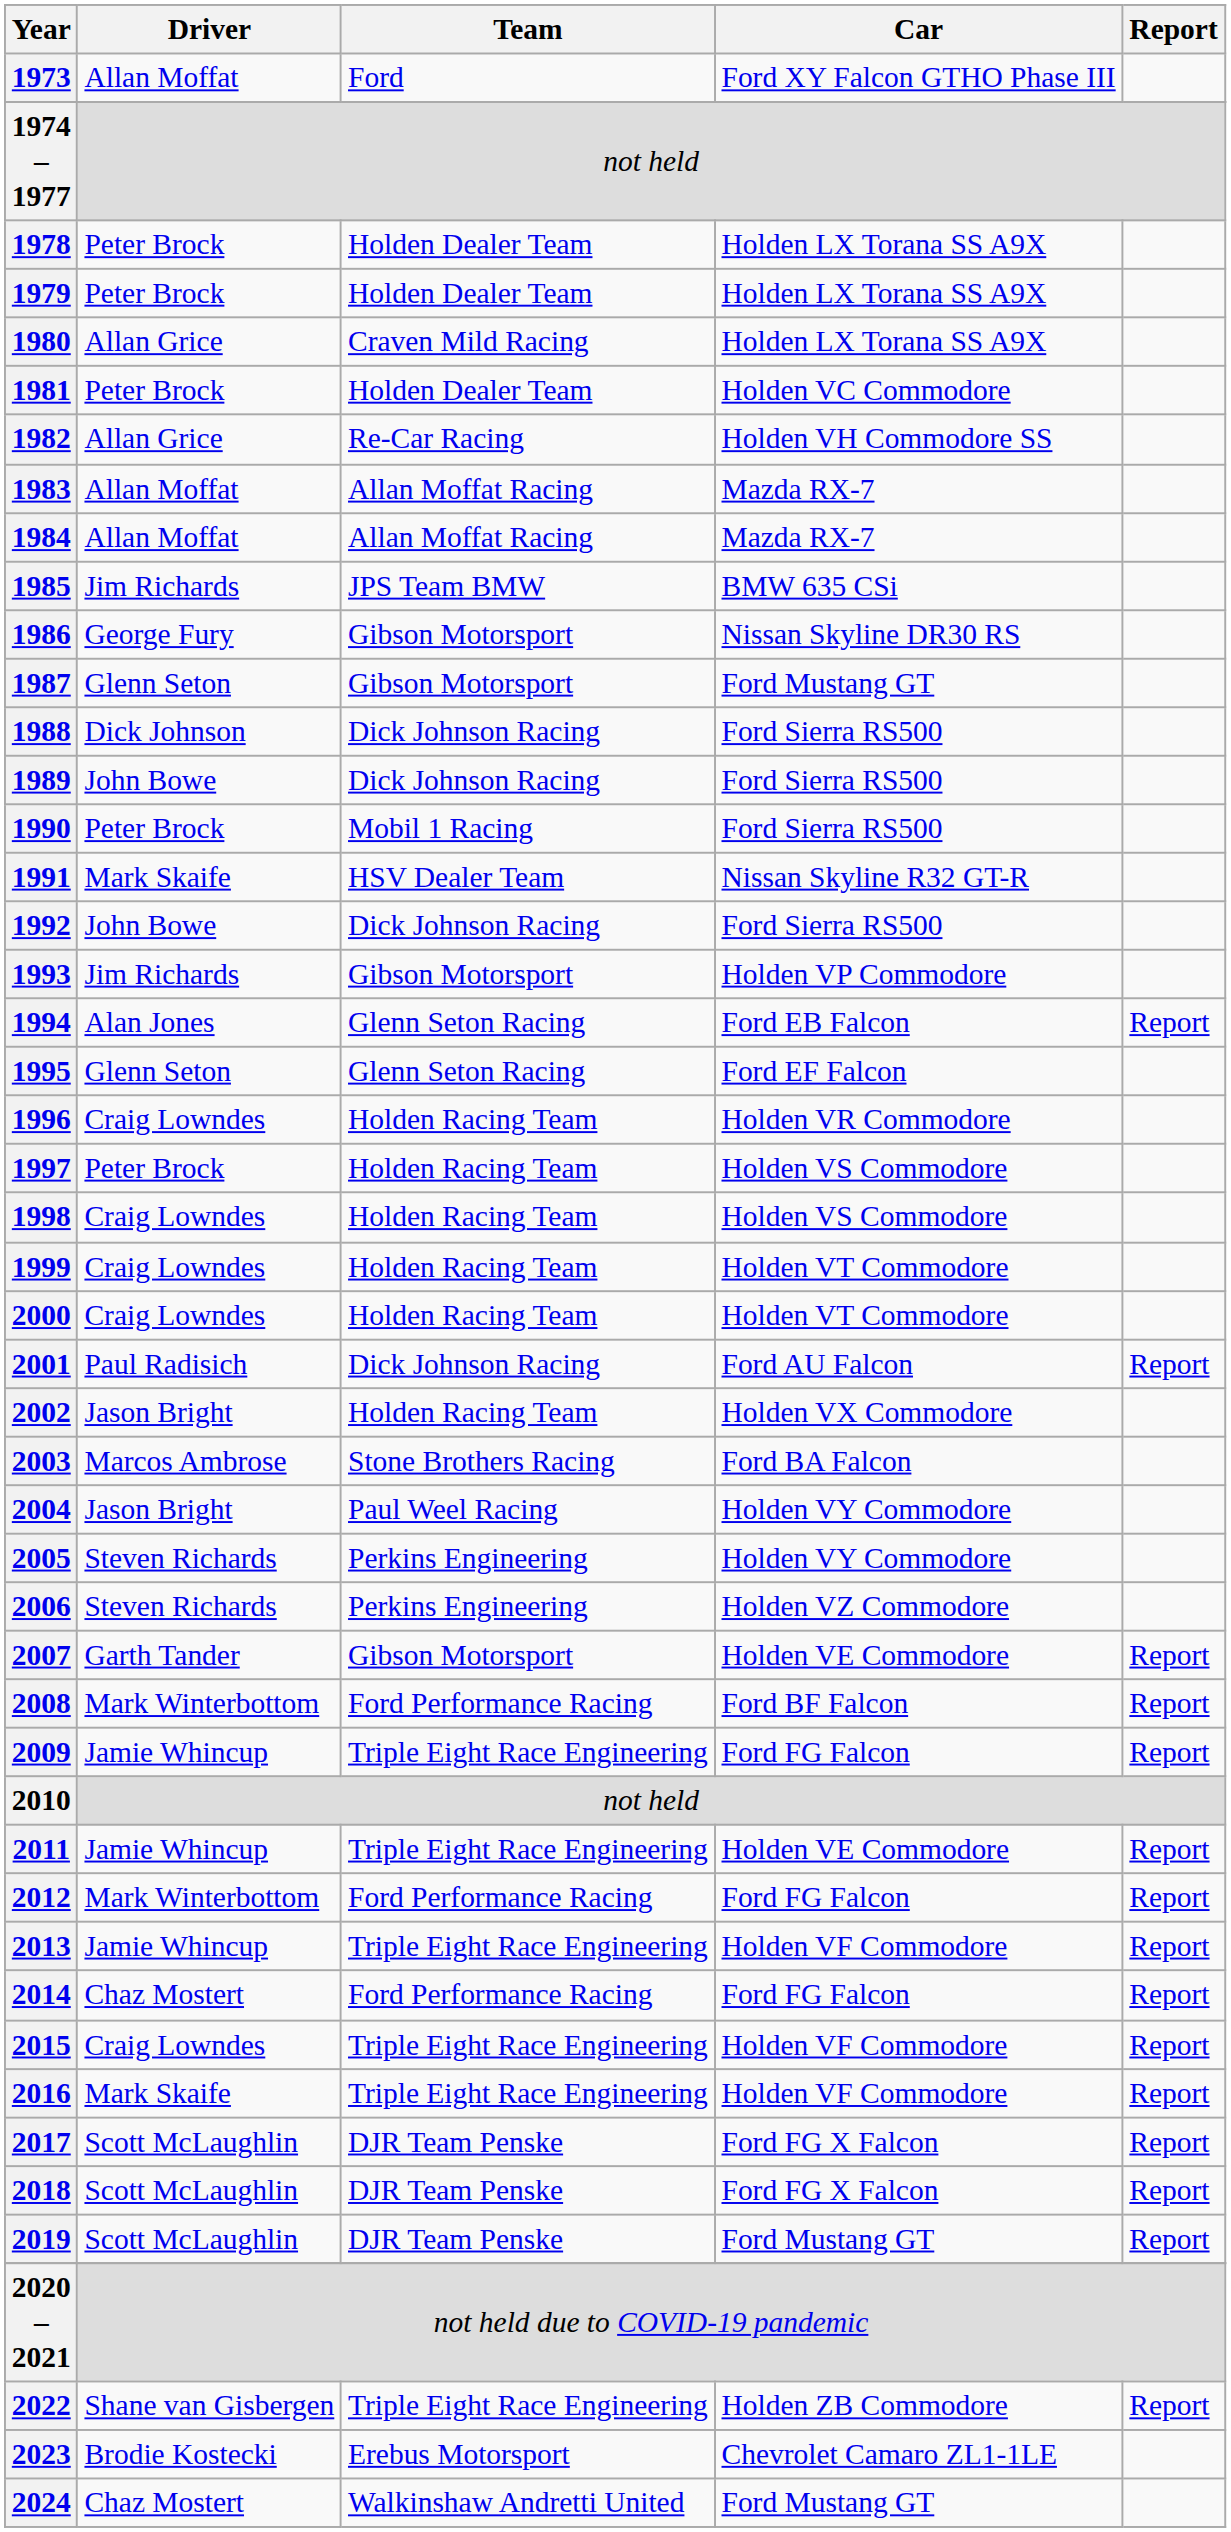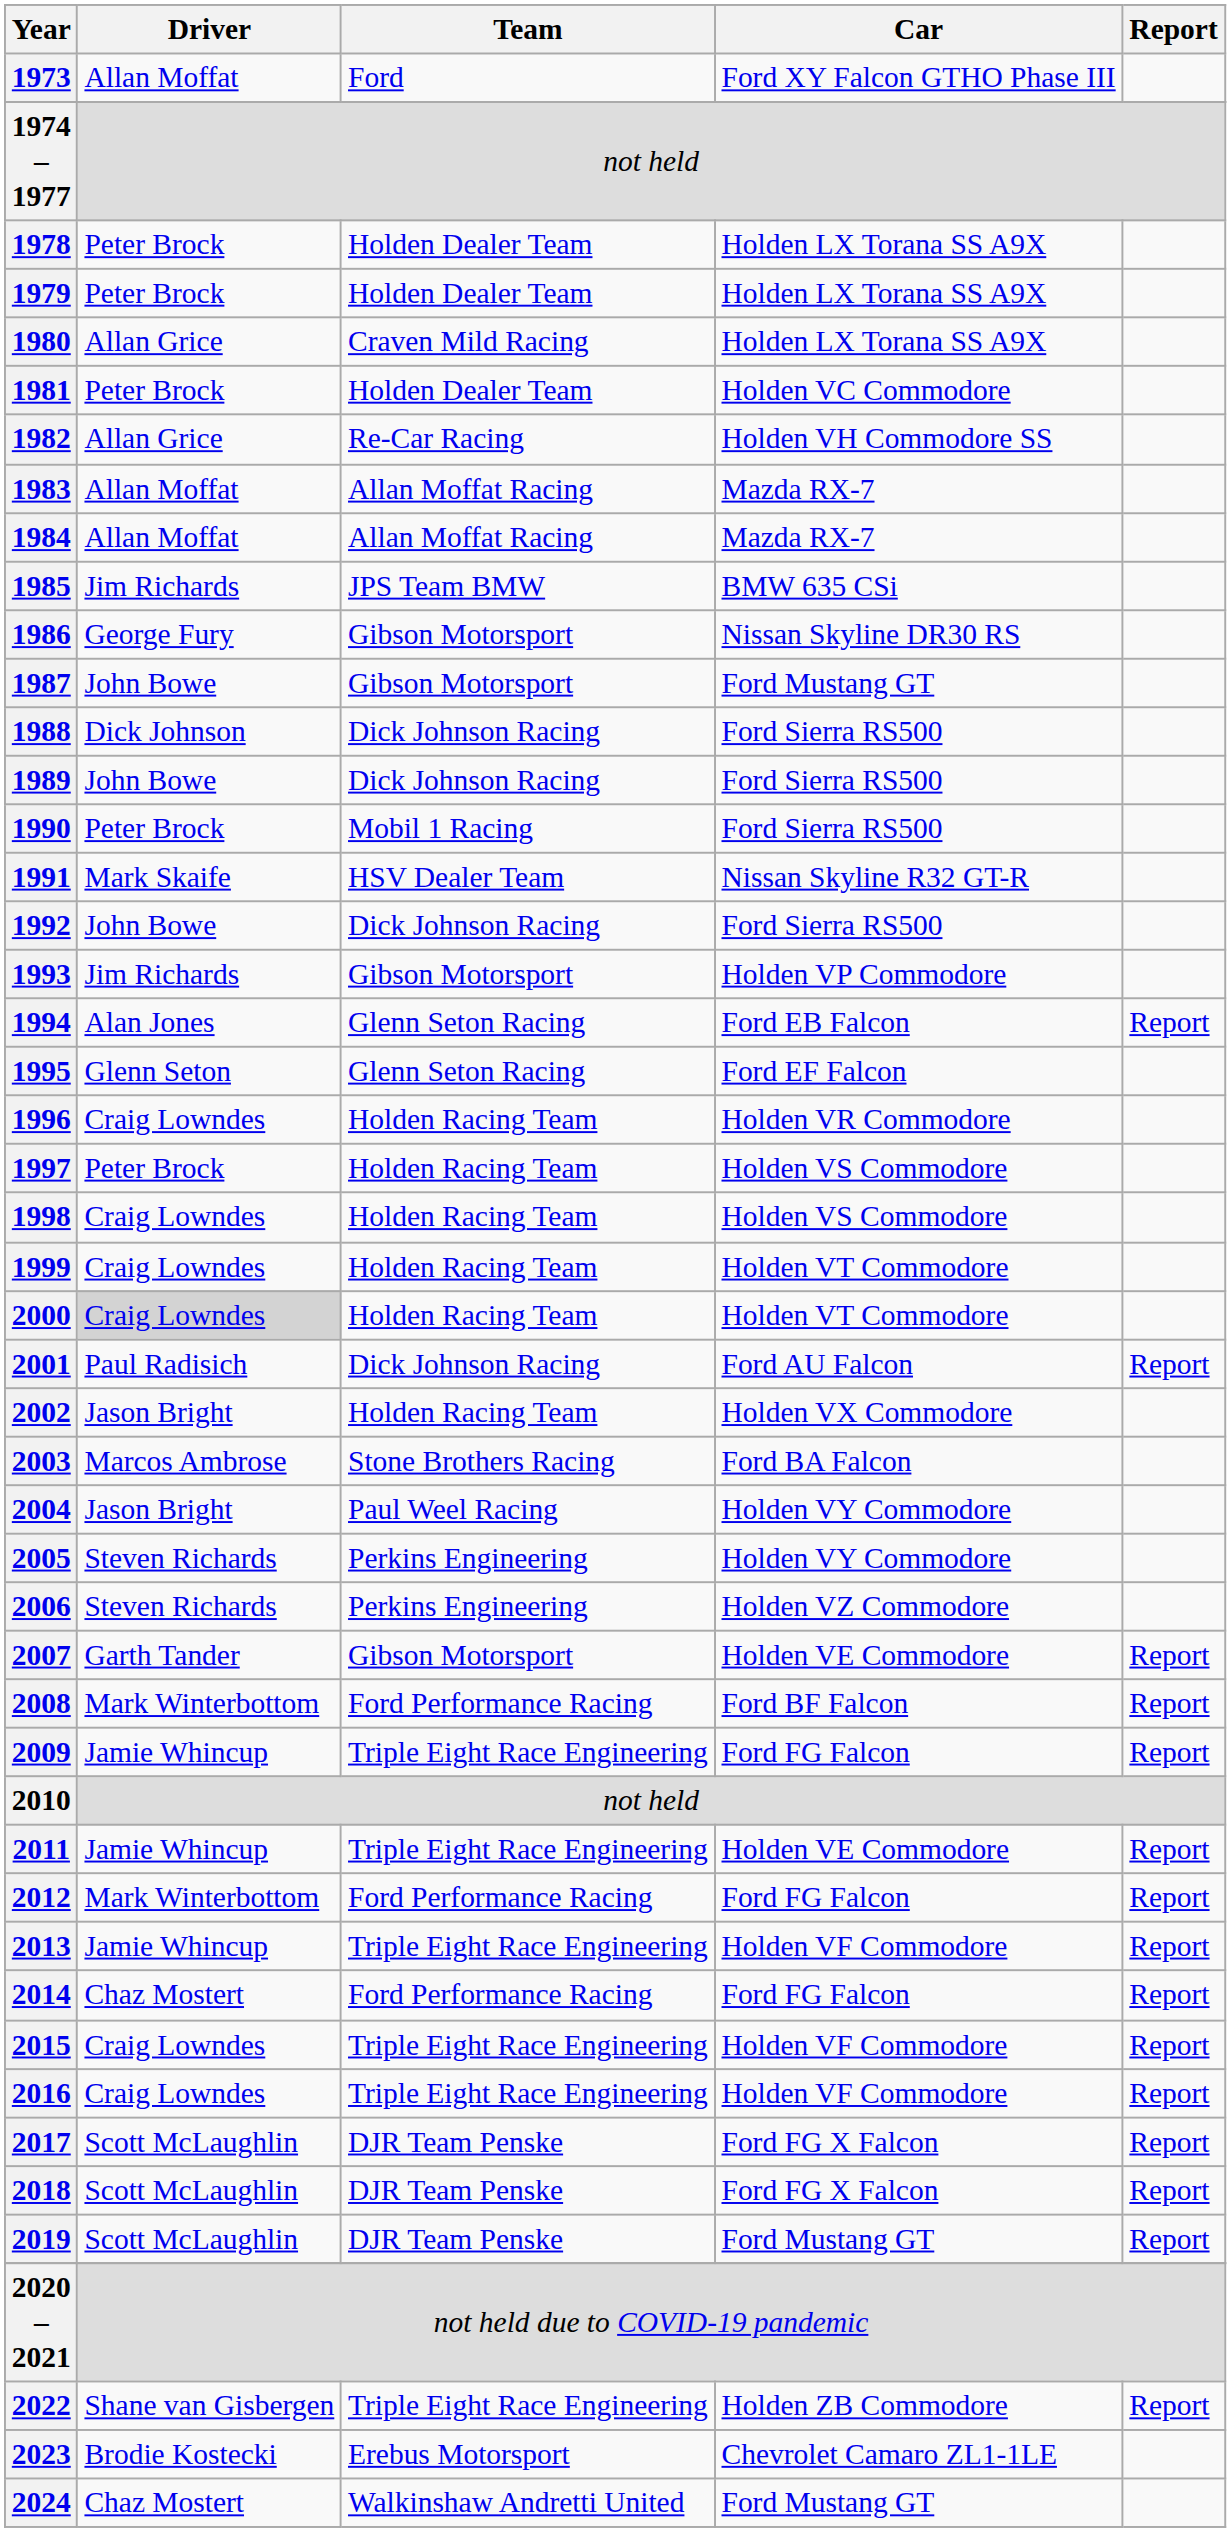1987 | Driver: Glenn Seton -> John Bowe
2000 | Driver: no background -> lightgrey background
2016 | Driver: Mark Skaife -> Craig Lowndes
